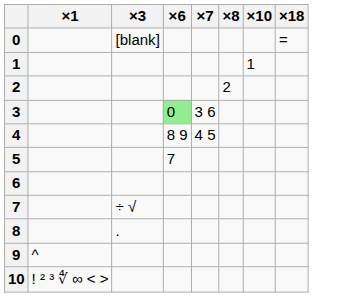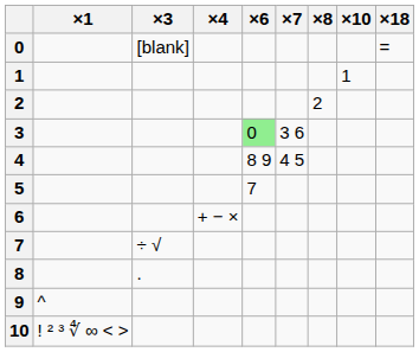+ column: ×4 | + − ×
